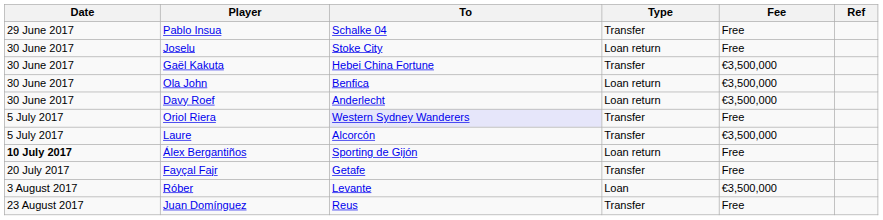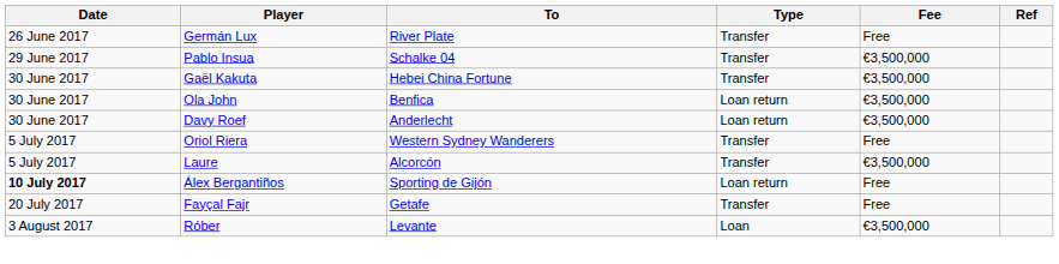+ row: 26 June 2017 | Germán Lux | River Plate | Transfer | Free
Pablo Insua | Fee: Free -> €3,500,000
- row: 30 June 2017 | Joselu | Stoke City | Loan return | Free
Oriol Riera | To: lavender background -> no background
- row: 23 August 2017 | Juan Domínguez | Reus | Transfer | Free
